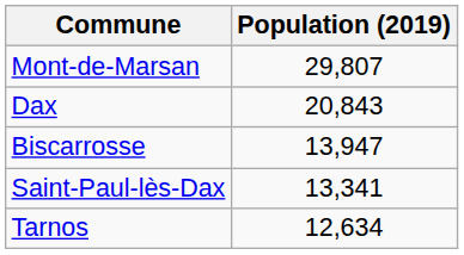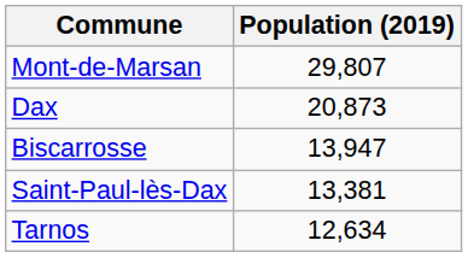Dax | Population (2019): 20,843 -> 20,873
Saint-Paul-lès-Dax | Population (2019): 13,341 -> 13,381
